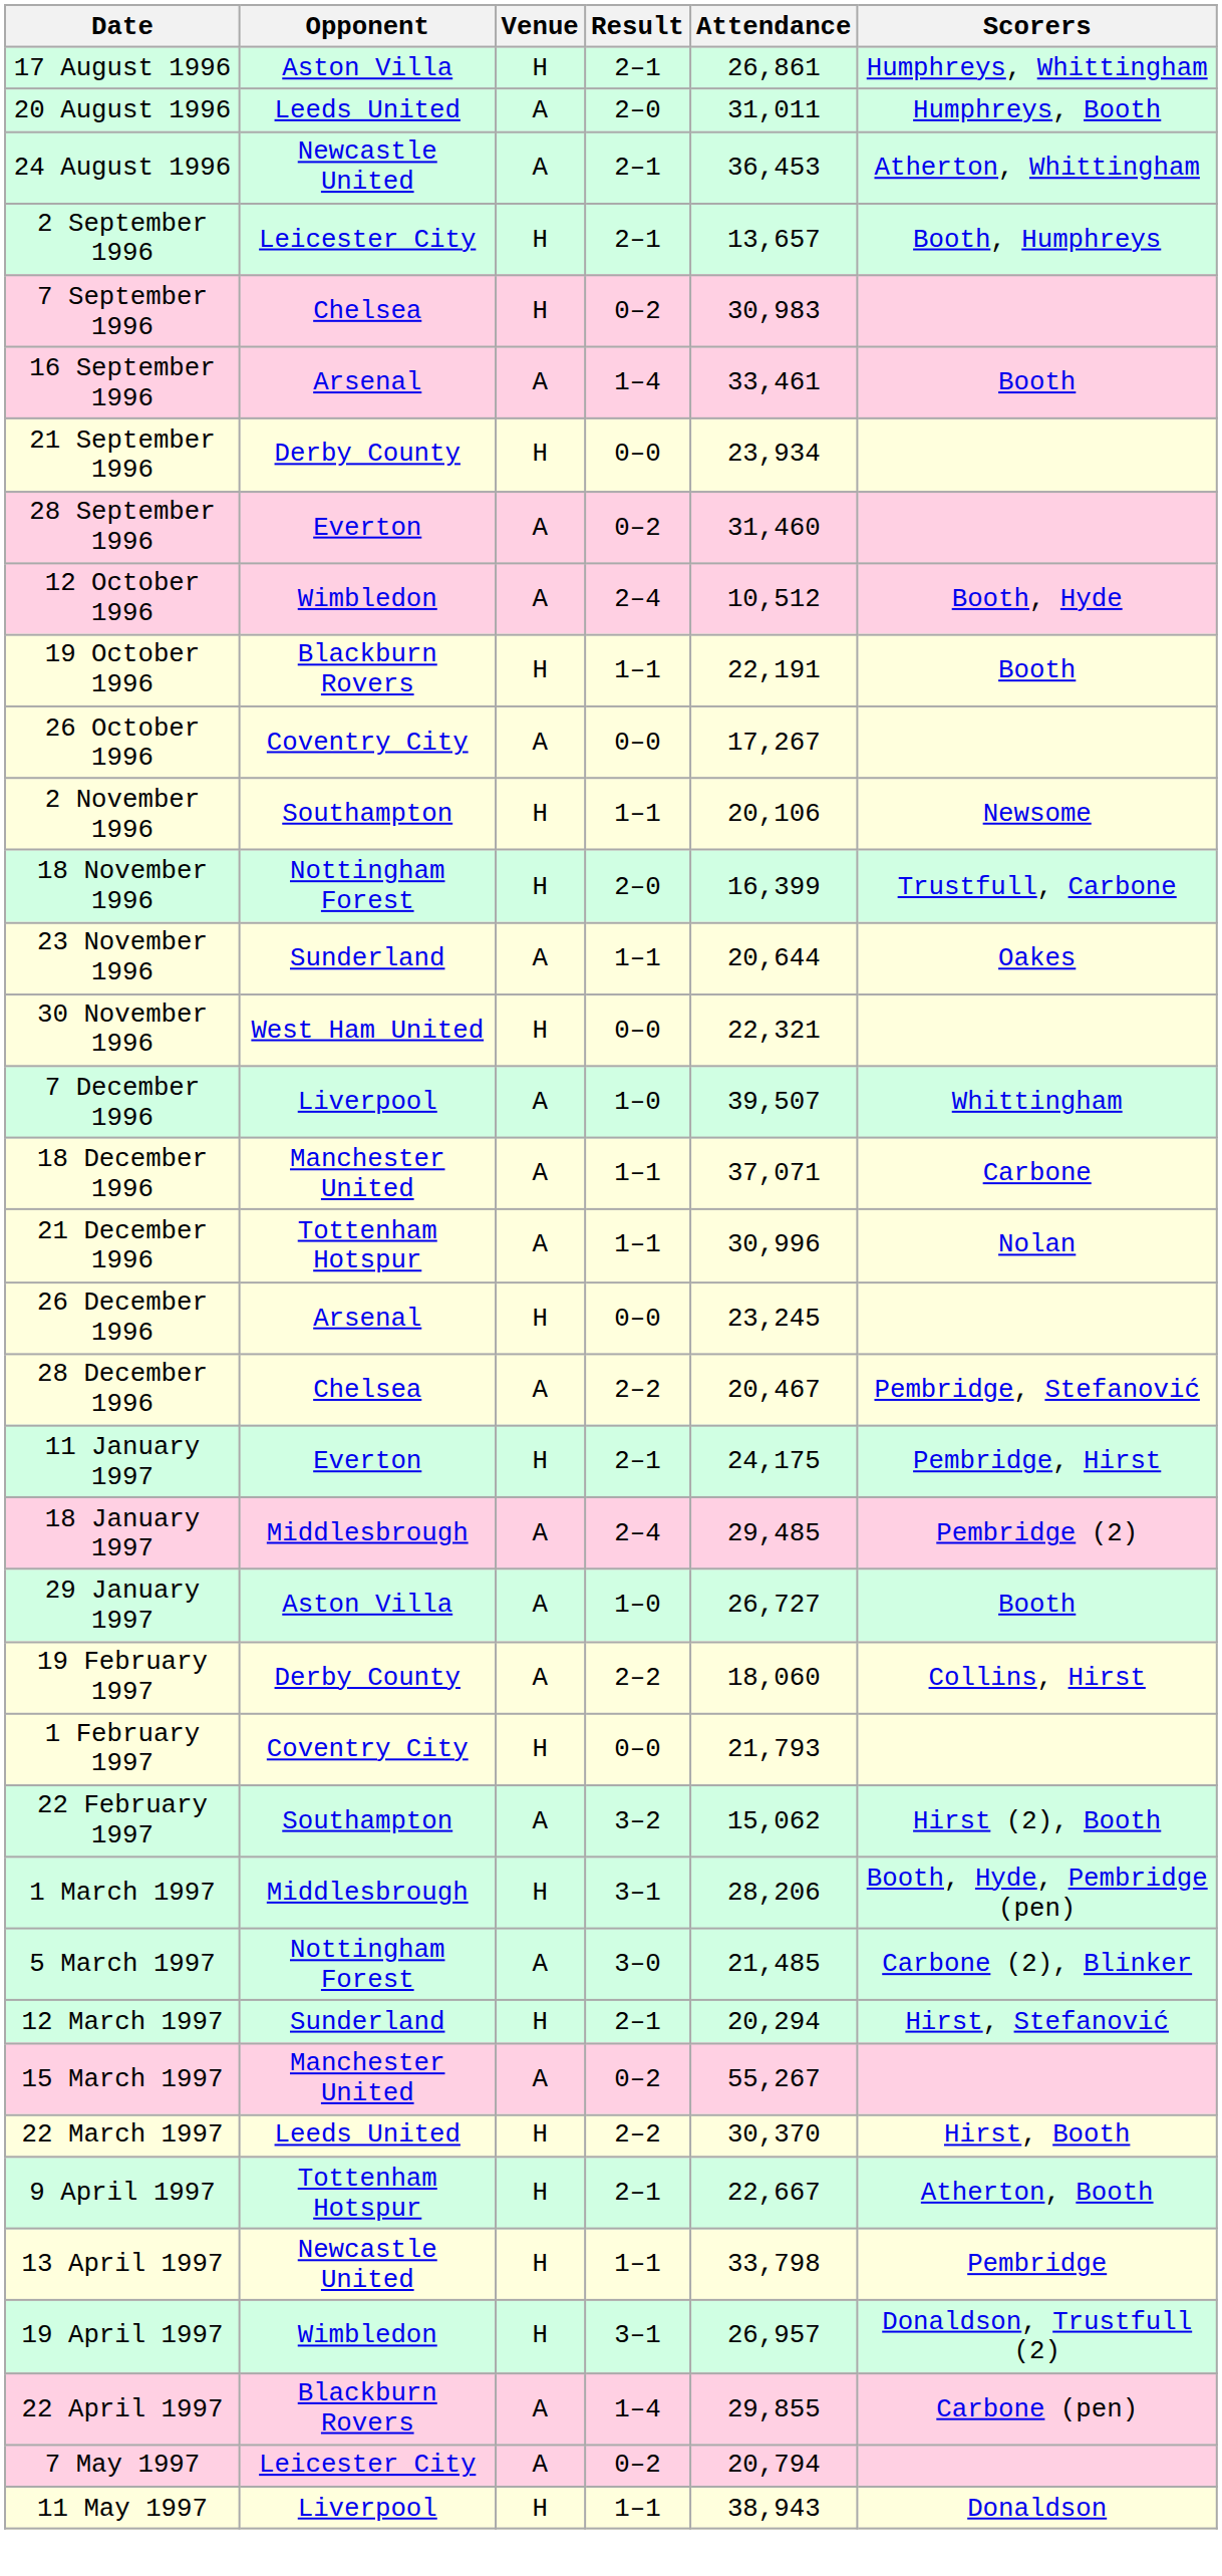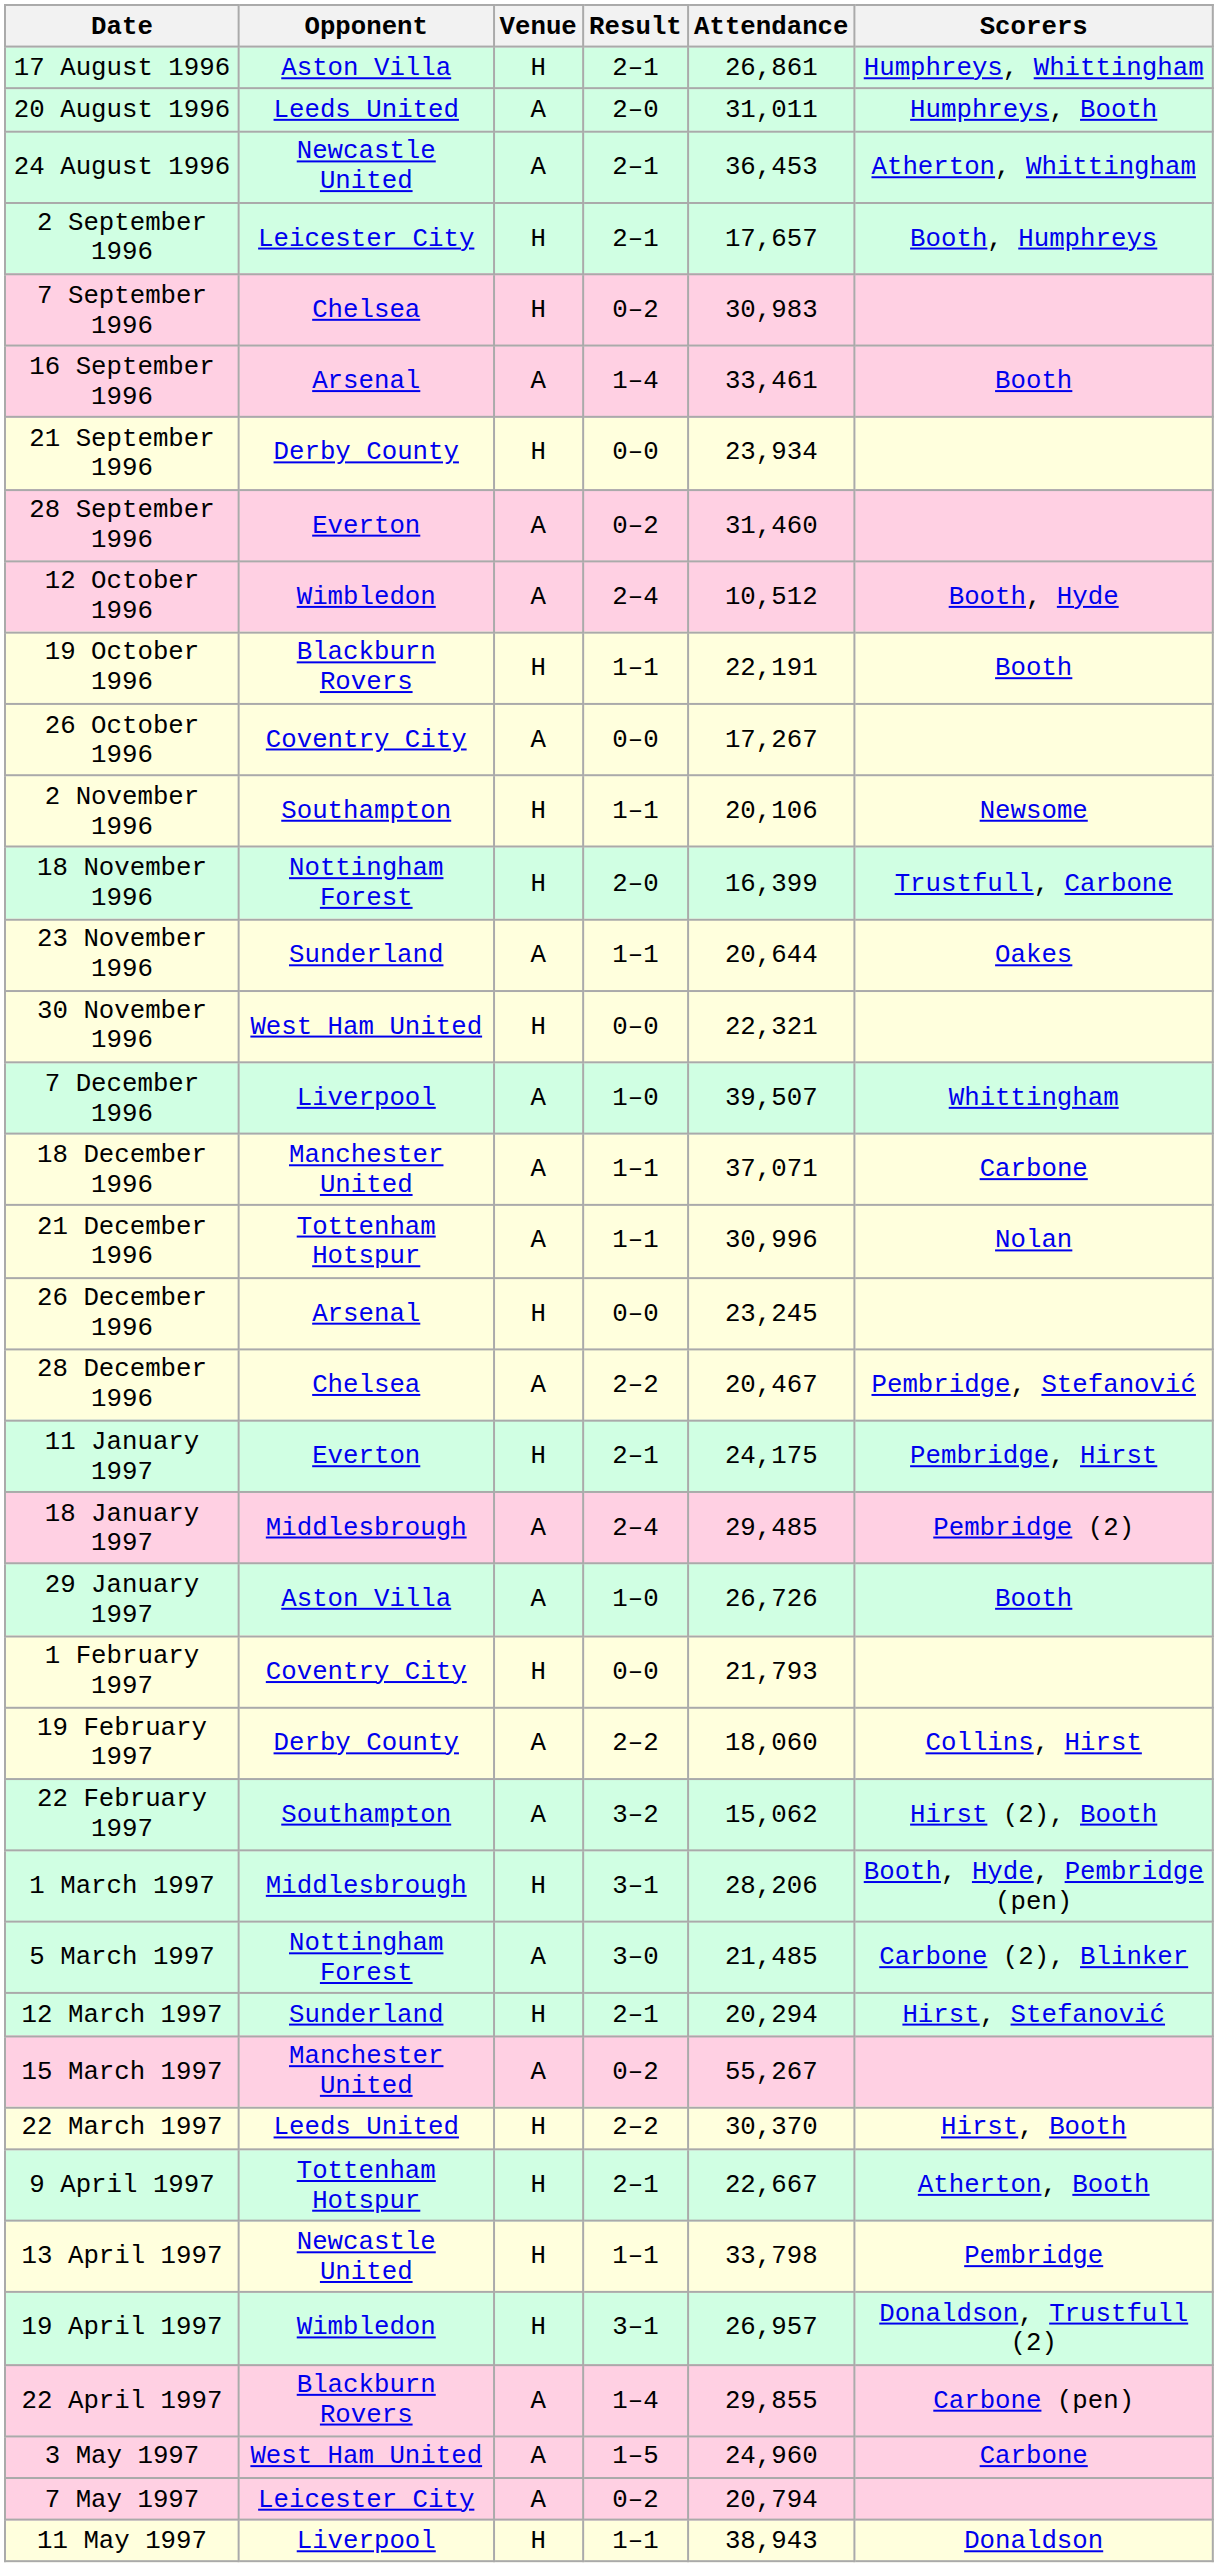2 September 1996 | Attendance: 13,657 -> 17,657
29 January 1997 | Attendance: 26,727 -> 26,726
rows swapped: 1 February 1997 <-> 19 February 1997
+ row: 3 May 1997 | West Ham United | A | 1–5 | 24,960 | Carbone
